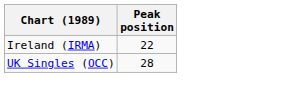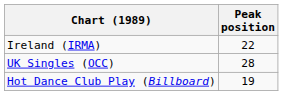+ row: Hot Dance Club Play (Billboard) | 19
